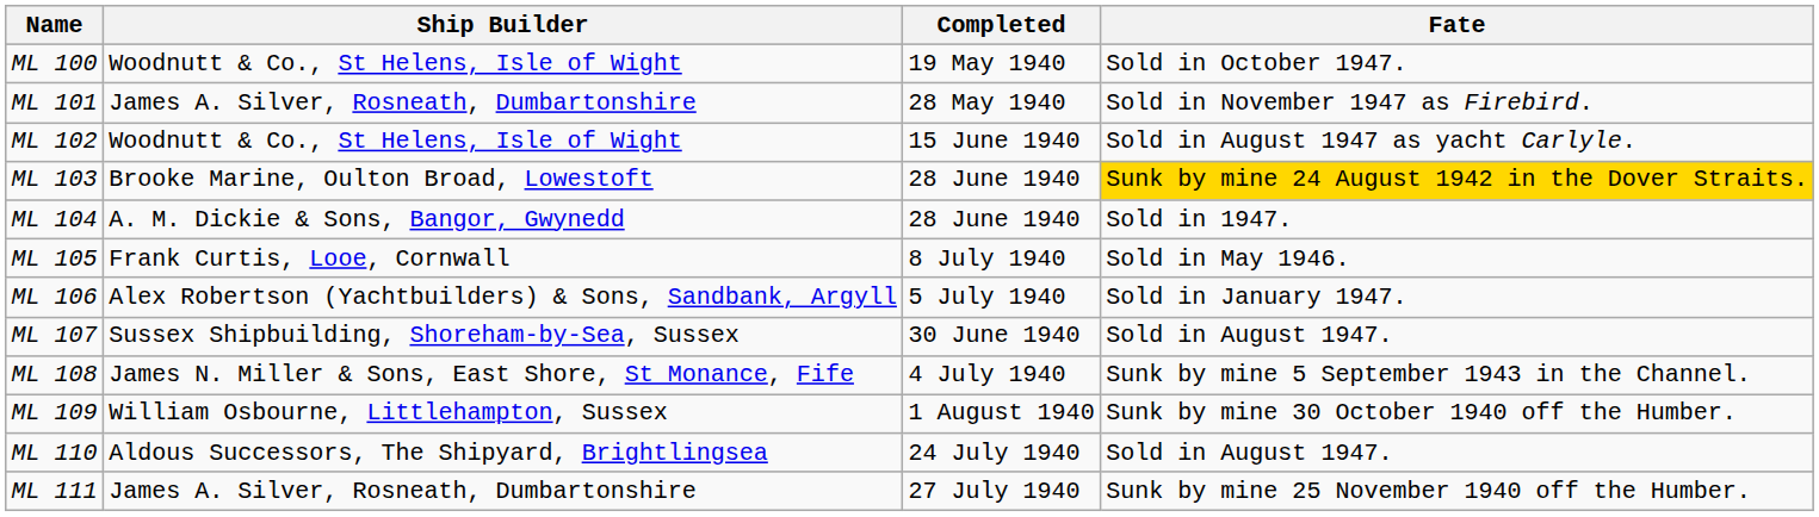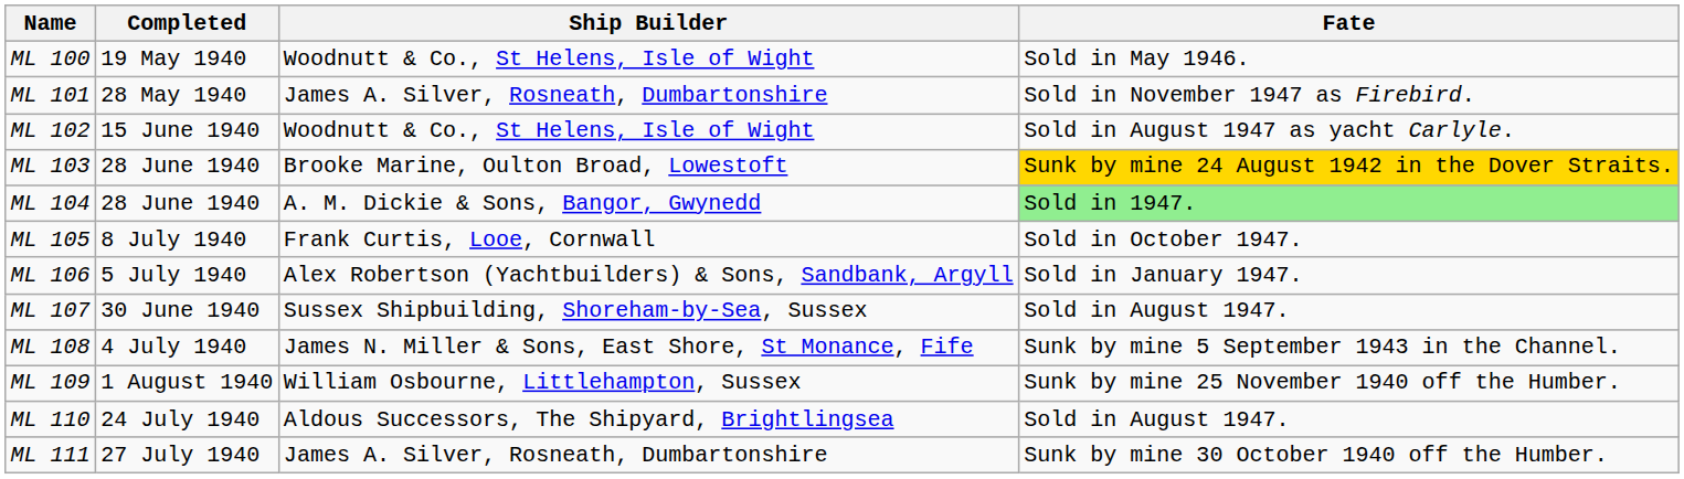columns swapped: Ship Builder <-> Completed
ML 100 | Fate: Sold in October 1947. -> Sold in May 1946.
ML 104 | Fate: no background -> lightgreen background
ML 105 | Fate: Sold in May 1946. -> Sold in October 1947.
ML 109 | Fate: Sunk by mine 30 October 1940 off the Humber. -> Sunk by mine 25 November 1940 off the Humber.
ML 111 | Fate: Sunk by mine 25 November 1940 off the Humber. -> Sunk by mine 30 October 1940 off the Humber.
